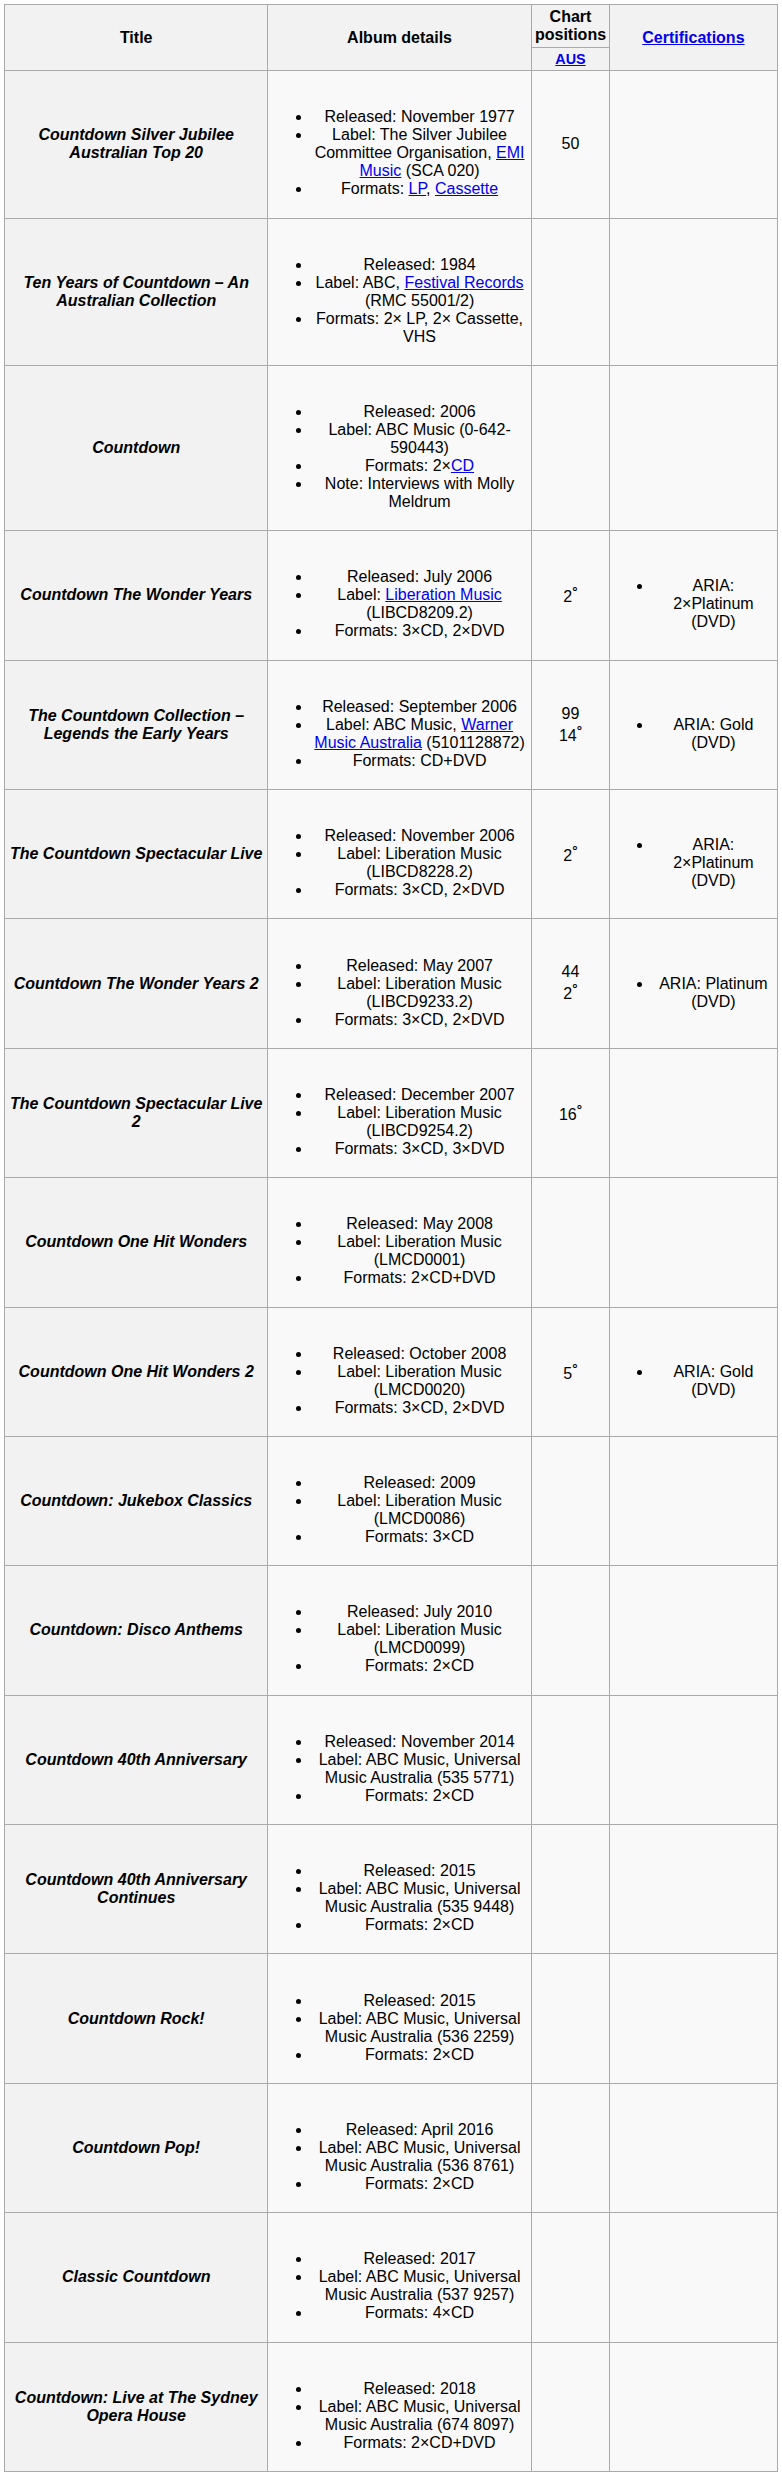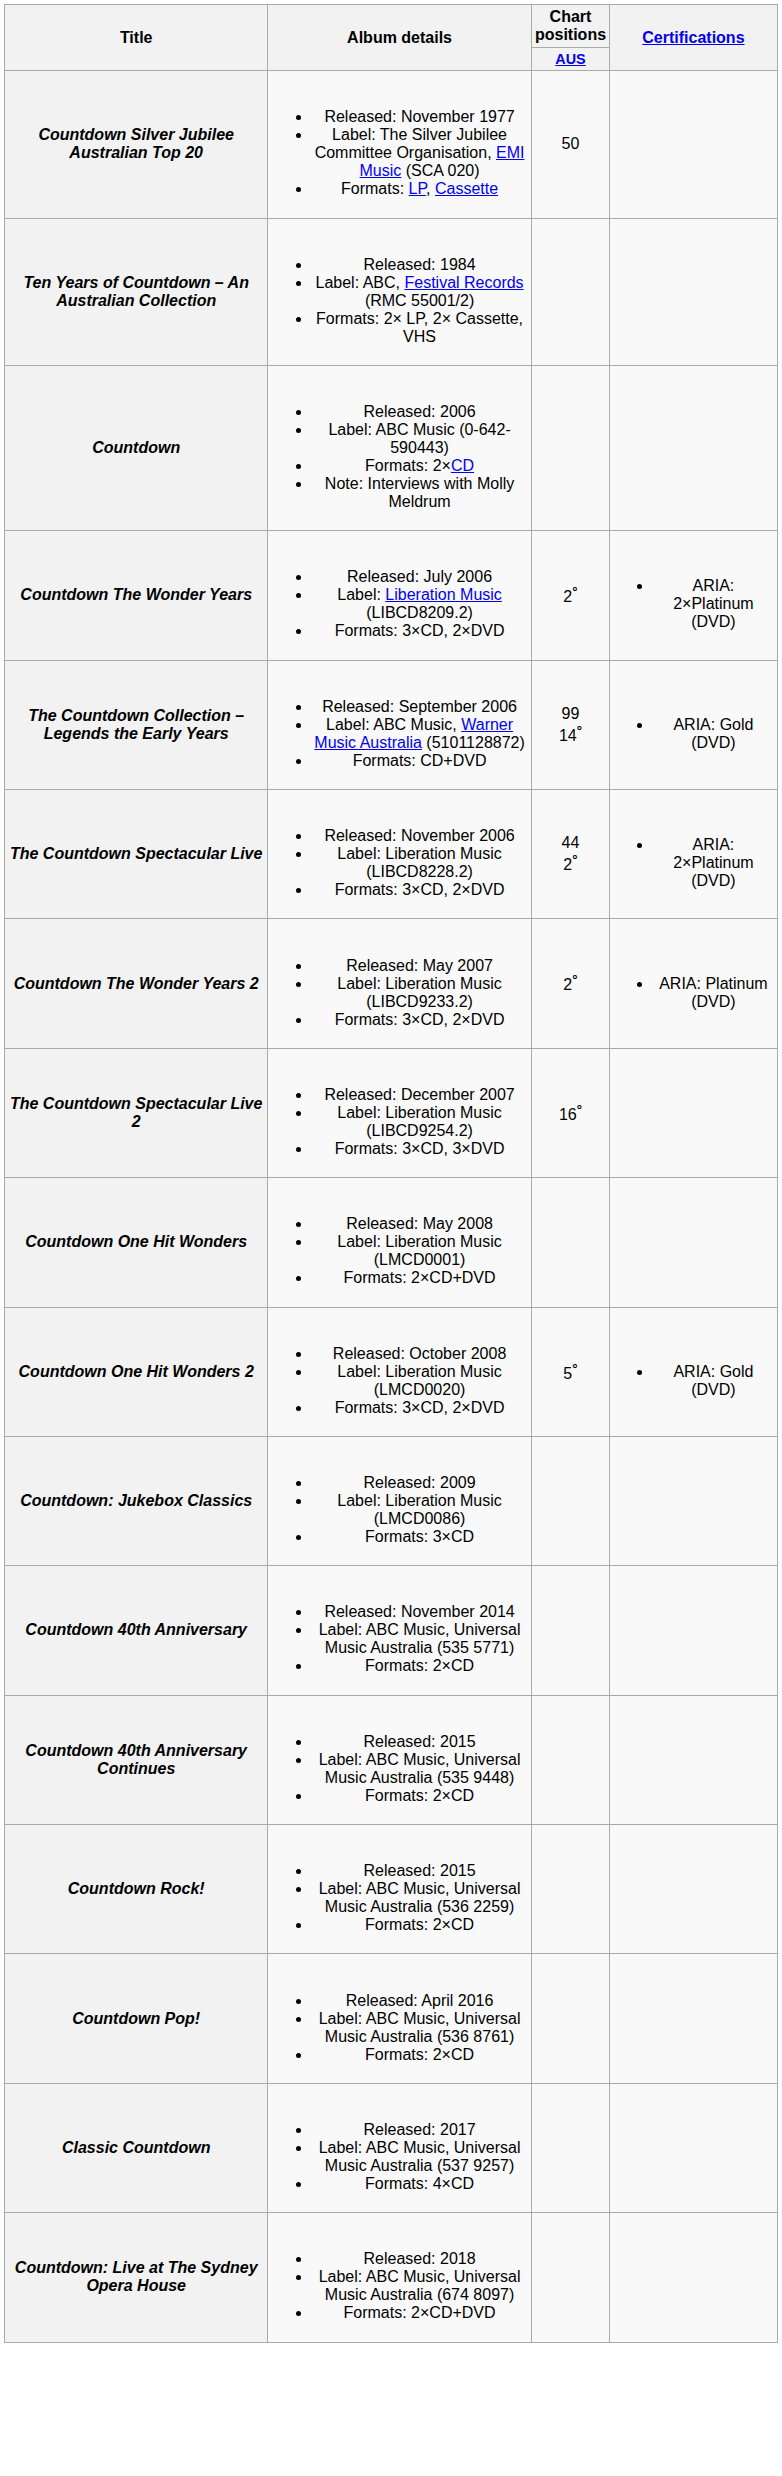The Countdown Spectacular Live | Chart positions / AUS: 2° -> 44 2°
Countdown The Wonder Years 2 | Chart positions / AUS: 44 2° -> 2°
- row: Countdown: Disco Anthems | Released: July 2010 Label: Liberation Music (LMCD0099) Formats: 2×CD
